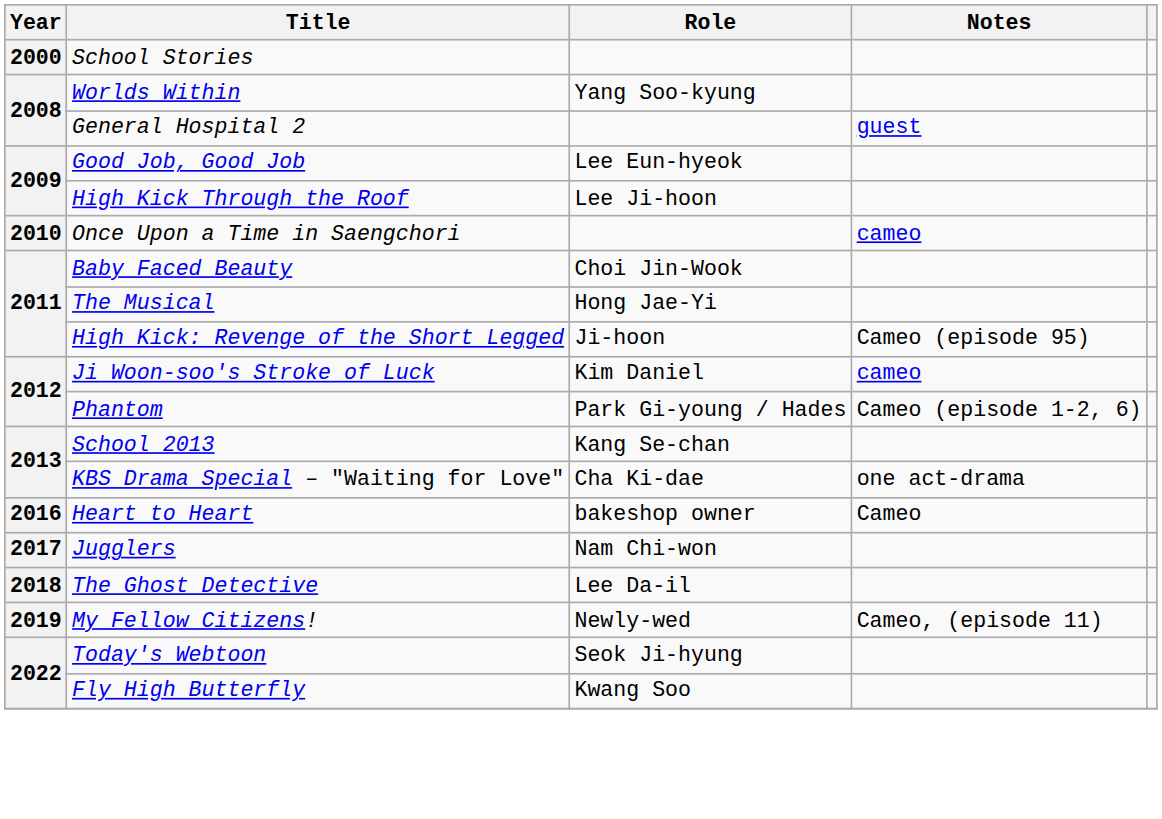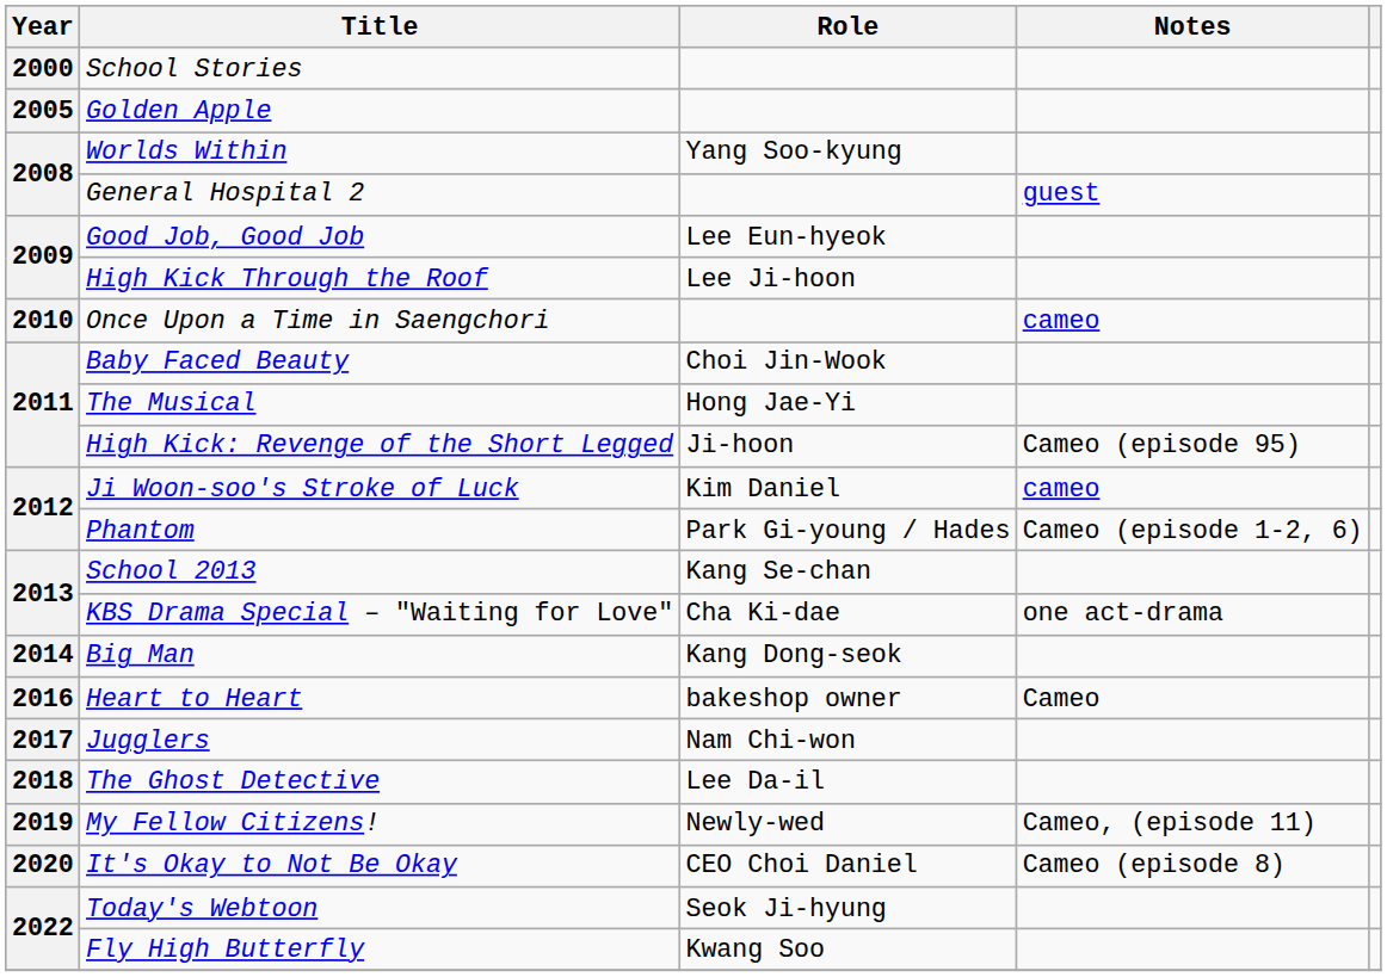+ row: 2005 | Golden Apple
+ row: 2014 | Big Man | Kang Dong-seok
+ row: 2020 | It's Okay to Not Be Okay | CEO Choi Daniel | Cameo (episode 8)
